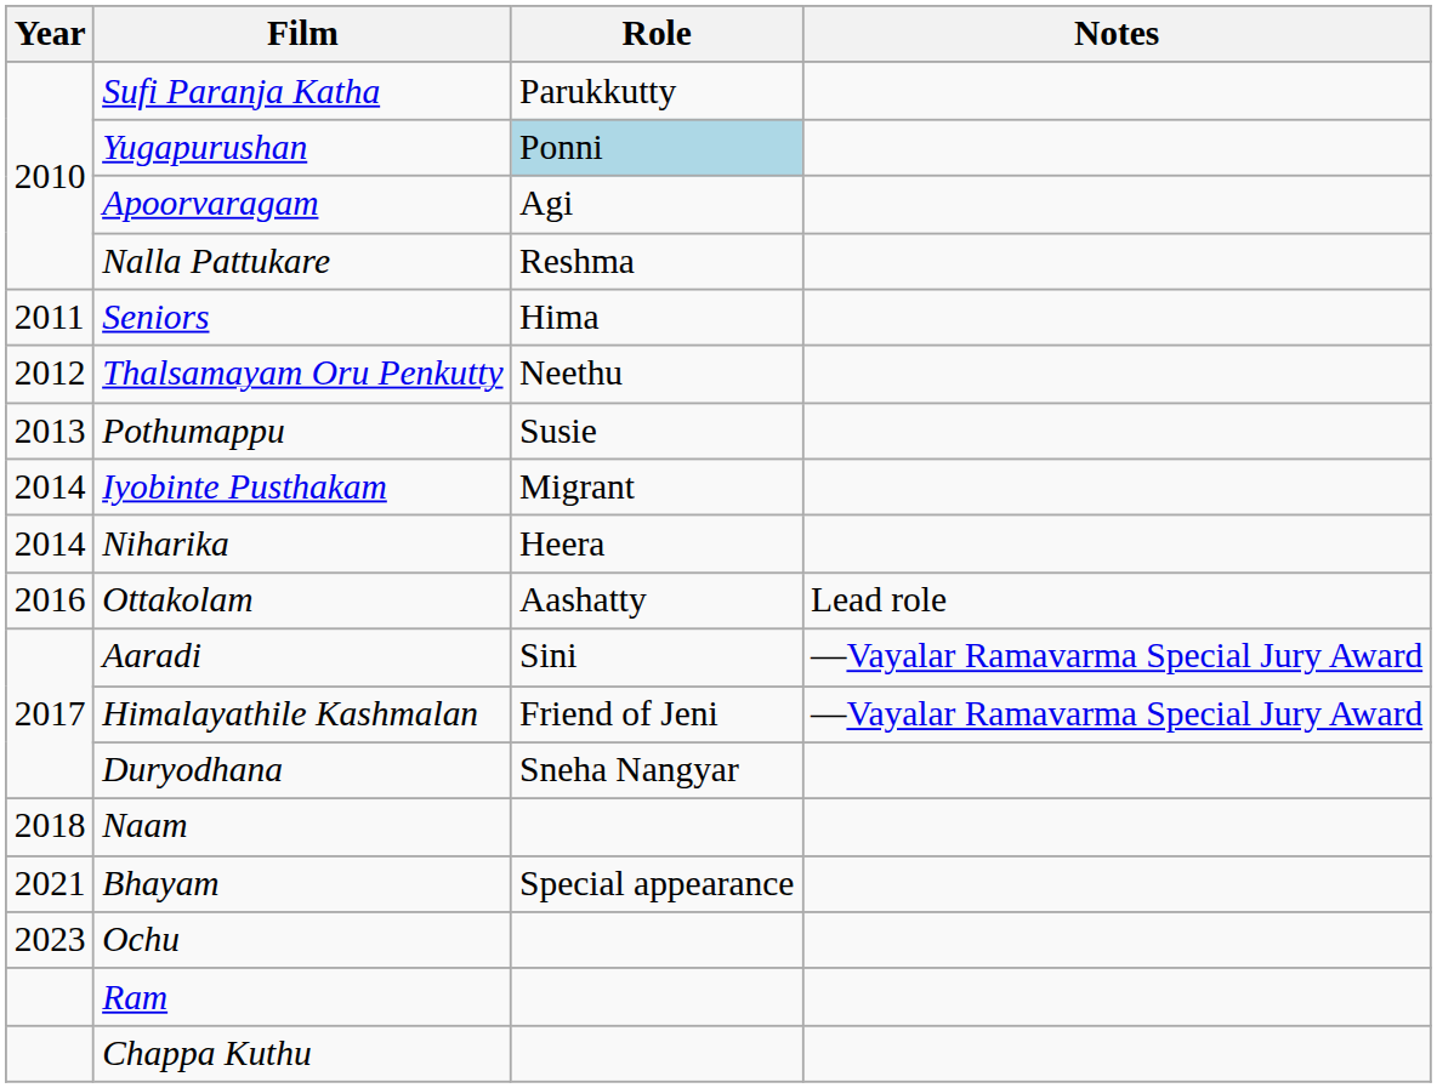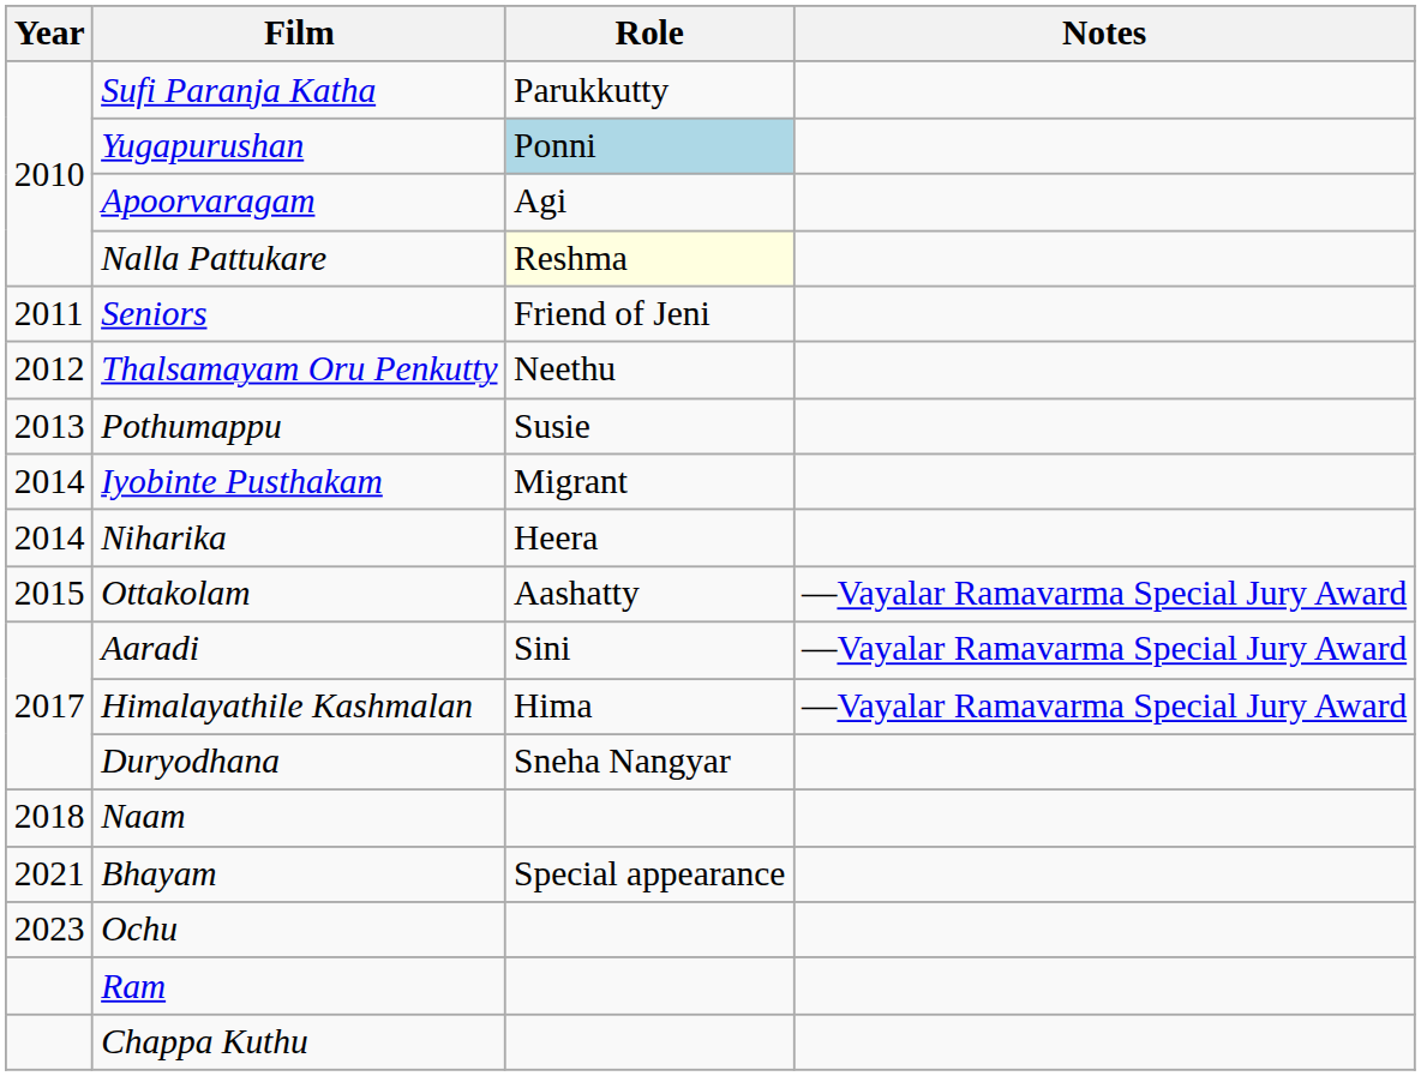Nalla Pattukare | Role: no background -> lightyellow background
Seniors | Role: Hima -> Friend of Jeni
Ottakolam | Year: 2016 -> 2015
Ottakolam | Notes: Lead role -> —Vayalar Ramavarma Special Jury Award
Himalayathile Kashmalan | Role: Friend of Jeni -> Hima
